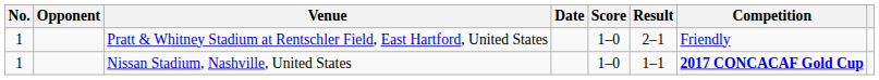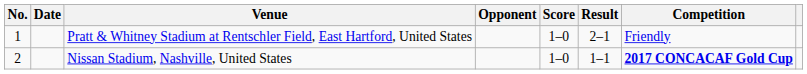columns swapped: Date <-> Opponent
Nissan Stadium, Nashville, United States | No.: 1 -> 2
